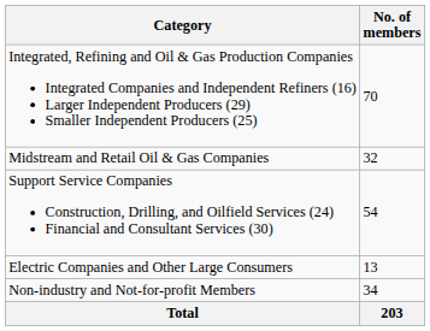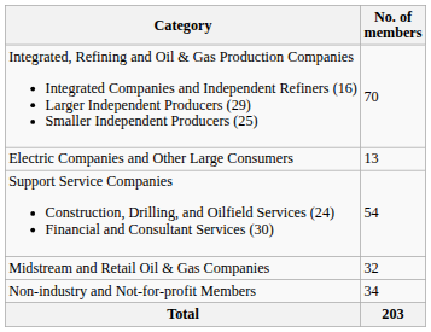rows swapped: Midstream and Retail Oil & Gas Companies <-> Electric Companies and Other Large Consumers
